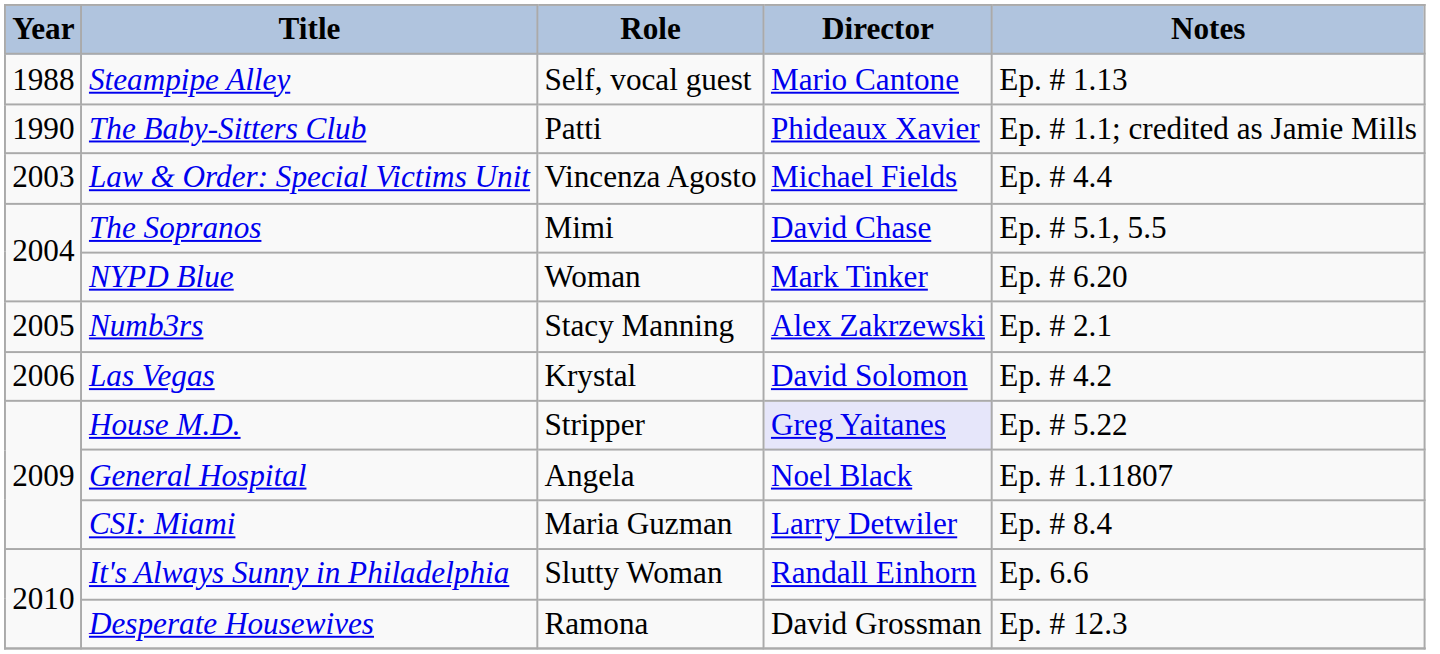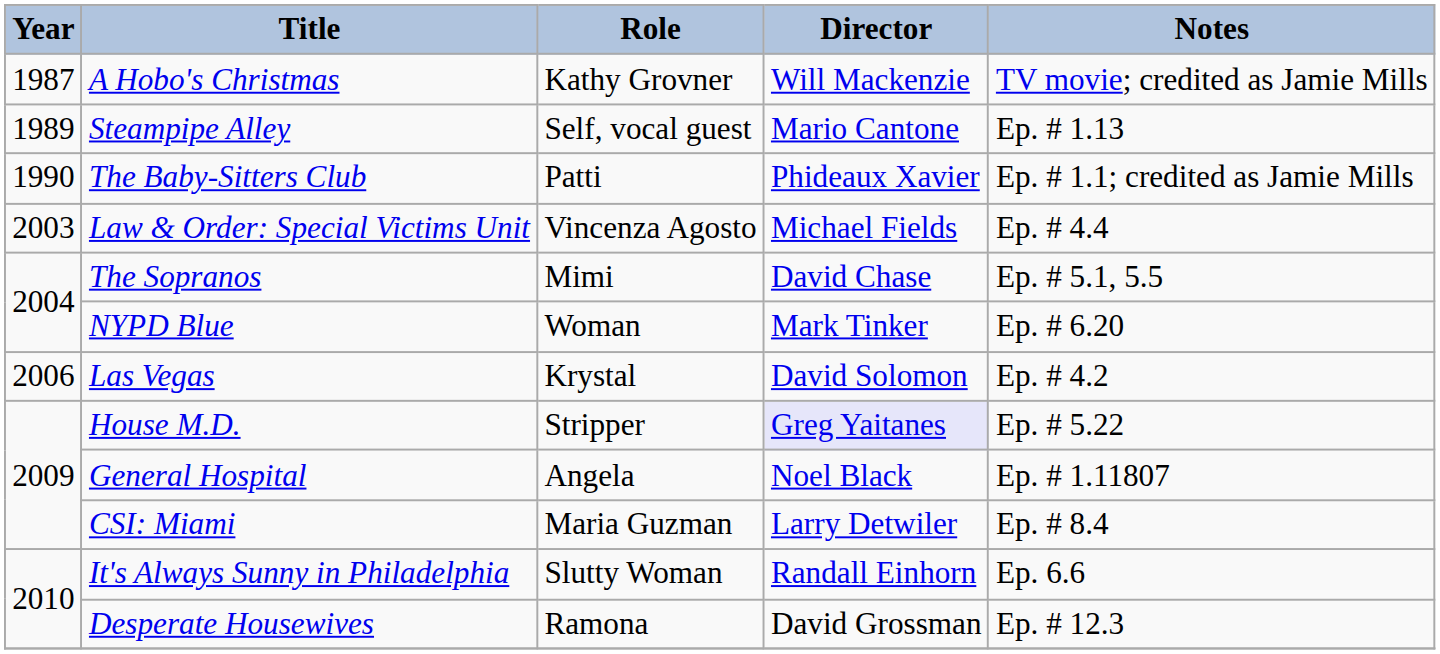+ row: 1987 | A Hobo's Christmas | Kathy Grovner | Will Mackenzie | TV movie; credited as Jamie Mills
Steampipe Alley | Year: 1988 -> 1989
- row: 2005 | Numb3rs | Stacy Manning | Alex Zakrzewski | Ep. # 2.1
